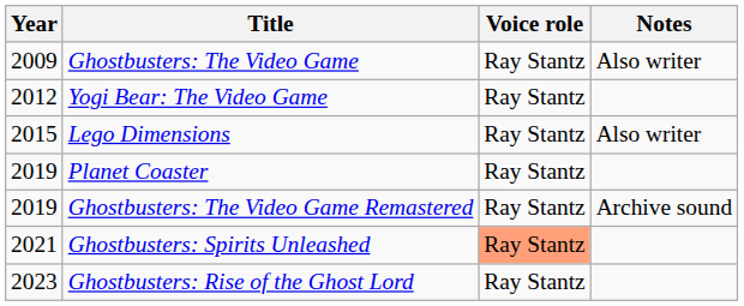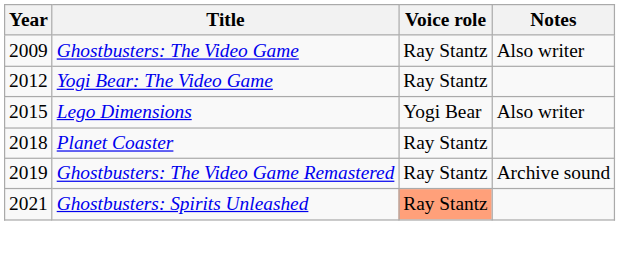Lego Dimensions | Voice role: Ray Stantz -> Yogi Bear
Planet Coaster | Year: 2019 -> 2018
- row: 2023 | Ghostbusters: Rise of the Ghost Lord | Ray Stantz
